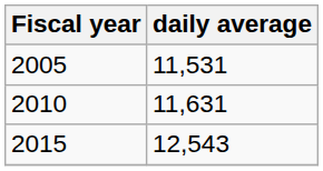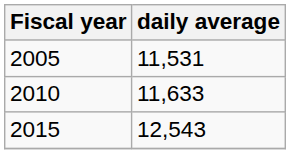2010 | daily average: 11,631 -> 11,633
